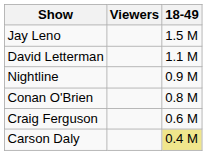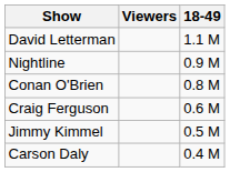- row: Jay Leno | 1.5 M
+ row: Jimmy Kimmel | 0.5 M
Carson Daly | 18-49: khaki background -> no background
